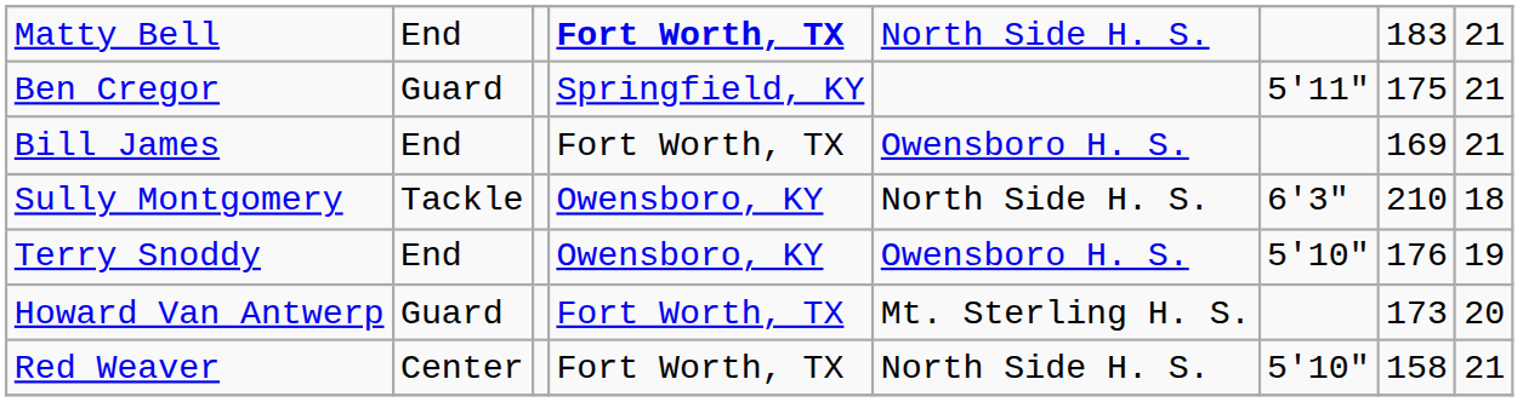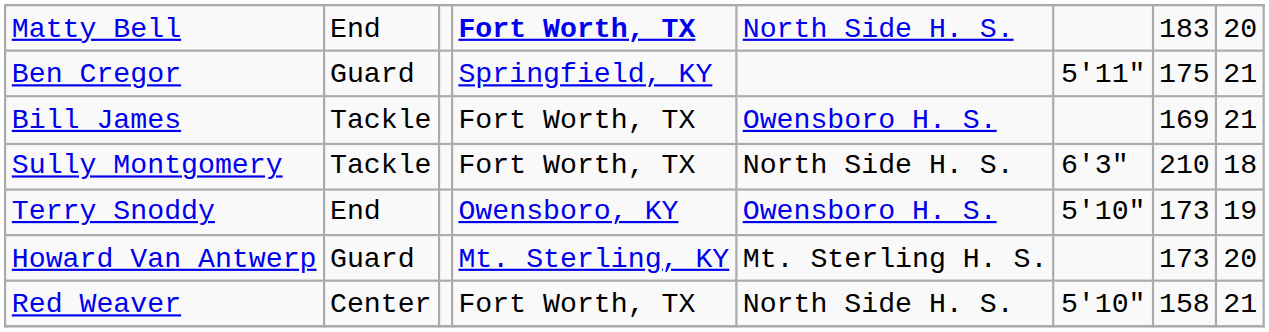Matty Bell | column 8: 21 -> 20
Bill James | column 2: End -> Tackle
Sully Montgomery | column 4: Owensboro, KY -> Fort Worth, TX
Terry Snoddy | column 7: 176 -> 173
Howard Van Antwerp | column 4: Fort Worth, TX -> Mt. Sterling, KY
